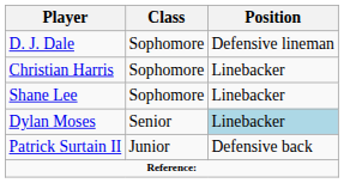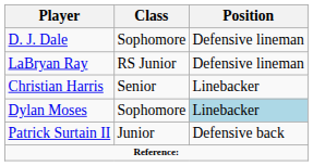+ row: LaBryan Ray | RS Junior | Defensive lineman
Christian Harris | Class: Sophomore -> Senior
- row: Shane Lee | Sophomore | Linebacker
Dylan Moses | Class: Senior -> Sophomore
